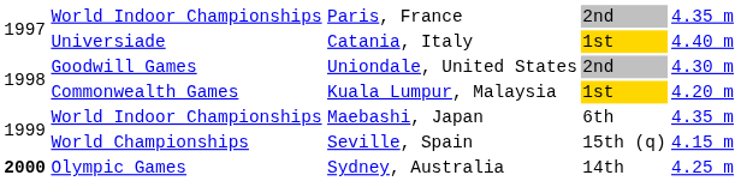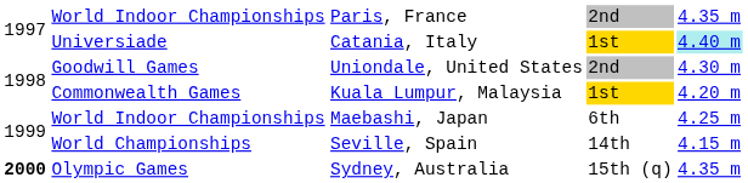Universiade | column 5: no background -> paleturquoise background
World Indoor Championships / Maebashi, Japan | column 5: 4.35 m -> 4.25 m
World Championships | column 4: 15th (q) -> 14th
Olympic Games | column 4: 14th -> 15th (q)
Olympic Games | column 5: 4.25 m -> 4.35 m
